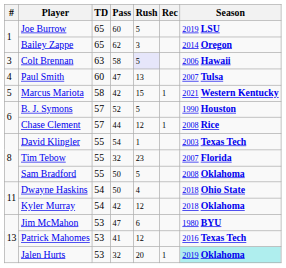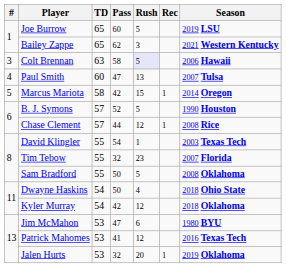Bailey Zappe | Season: 2014 Oregon -> 2021 Western Kentucky
Marcus Mariota | Season: 2021 Western Kentucky -> 2014 Oregon
Jalen Hurts | Season: paleturquoise background -> no background
